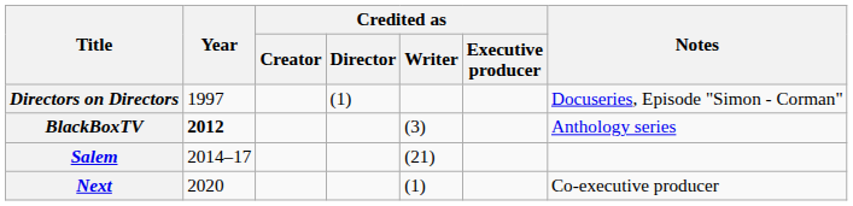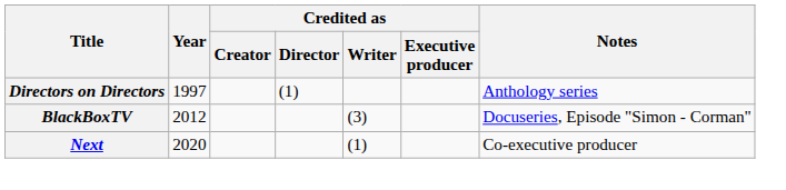Directors on Directors | Notes: Docuseries, Episode "Simon - Corman" -> Anthology series
BlackBoxTV | Year: bold -> normal
BlackBoxTV | Notes: Anthology series -> Docuseries, Episode "Simon - Corman"
- row: Salem | 2014–17 | (21)
